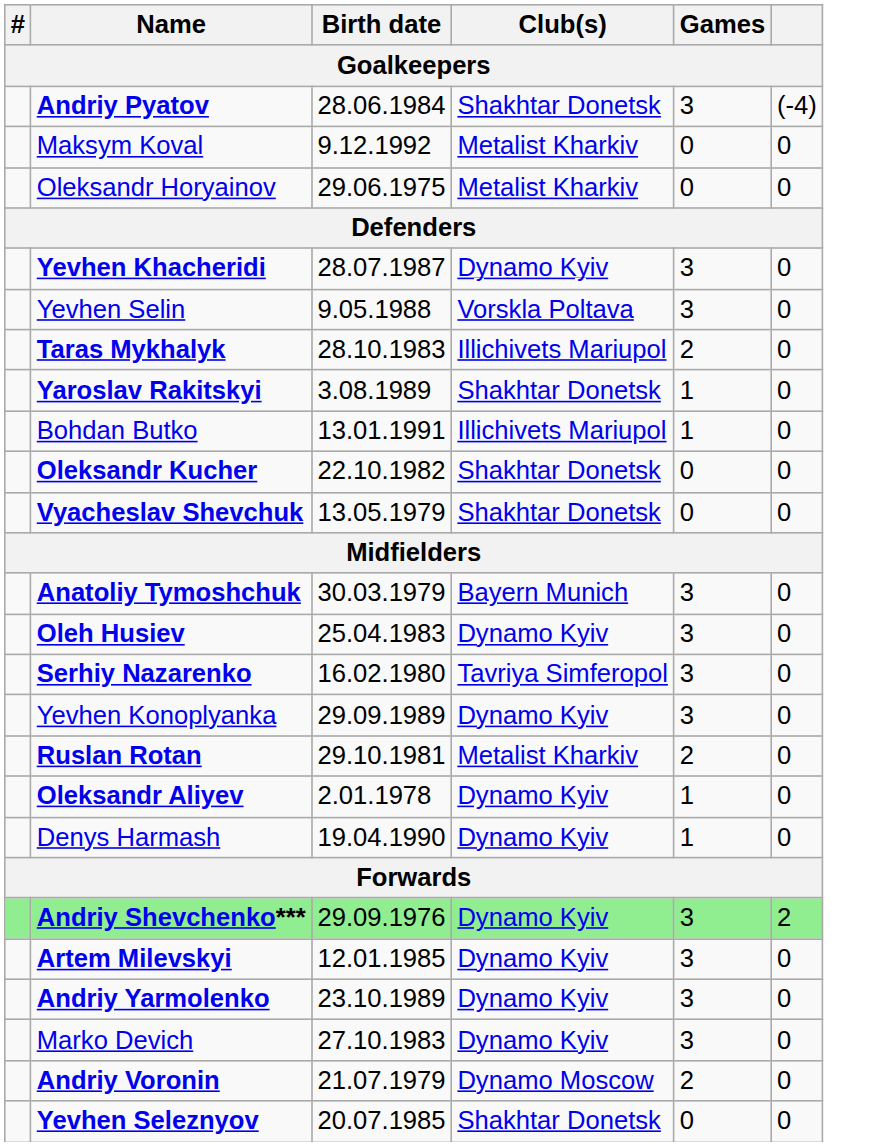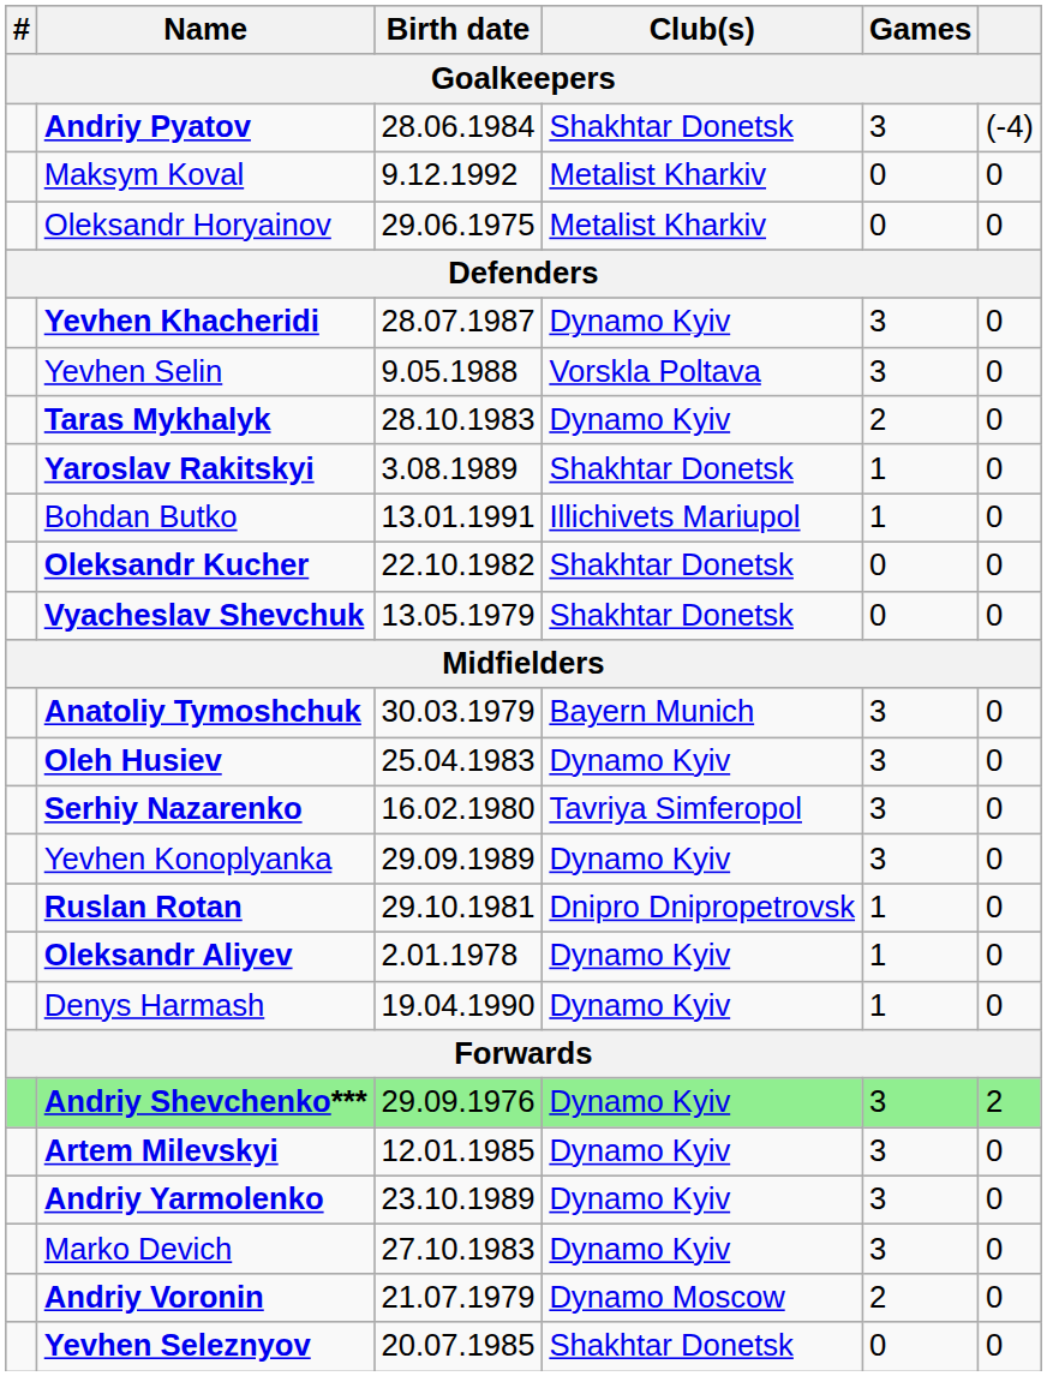Taras Mykhalyk | Club(s): Illichivets Mariupol -> Dynamo Kyiv
Ruslan Rotan | Club(s): Metalist Kharkiv -> Dnipro Dnipropetrovsk
Ruslan Rotan | Games: 2 -> 1
